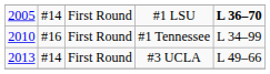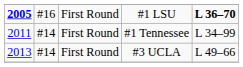#1 LSU | column 1: normal -> bold
#1 LSU | column 2: #14 -> #16
#1 Tennessee | column 1: 2010 -> 2011
#1 Tennessee | column 2: #16 -> #14
